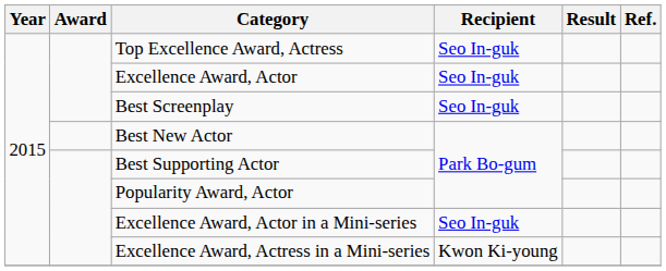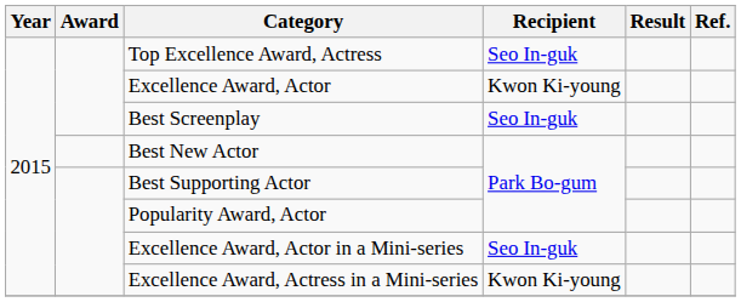Excellence Award, Actor | Recipient: Seo In-guk -> Kwon Ki-young
